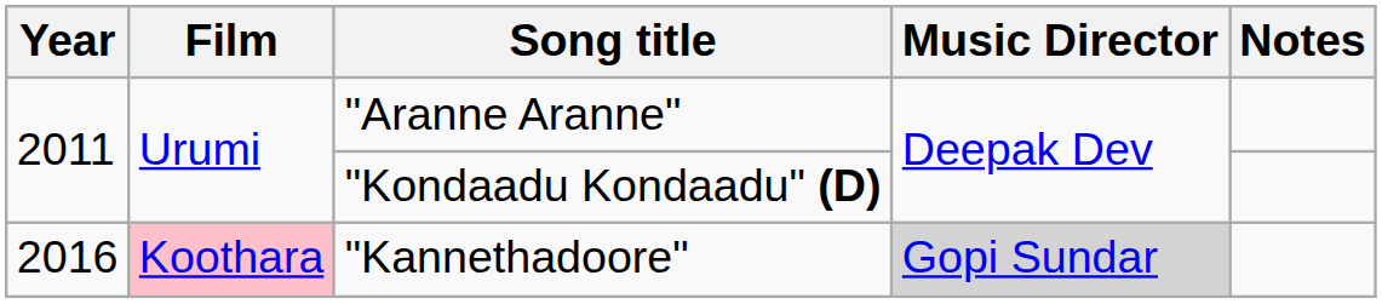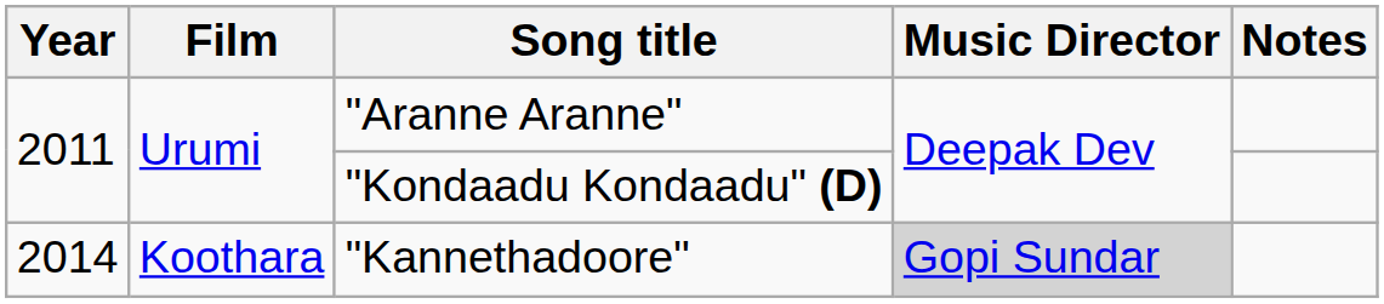"Kannethadoore" | Year: 2016 -> 2014
"Kannethadoore" | Film: pink background -> no background
